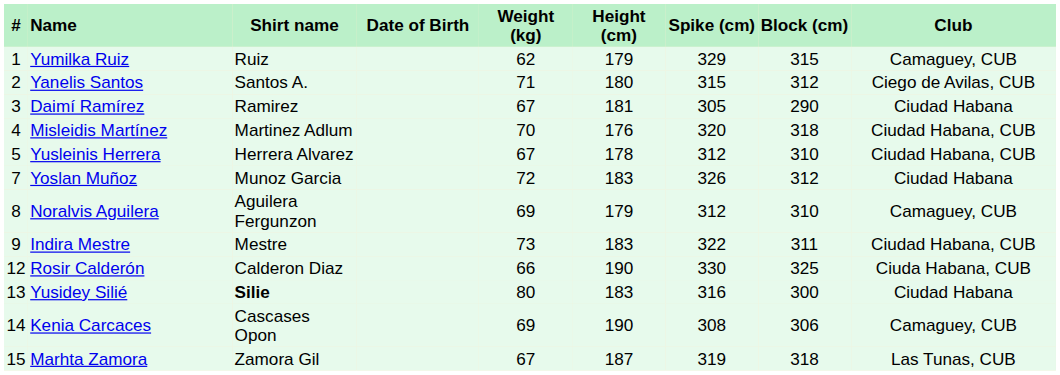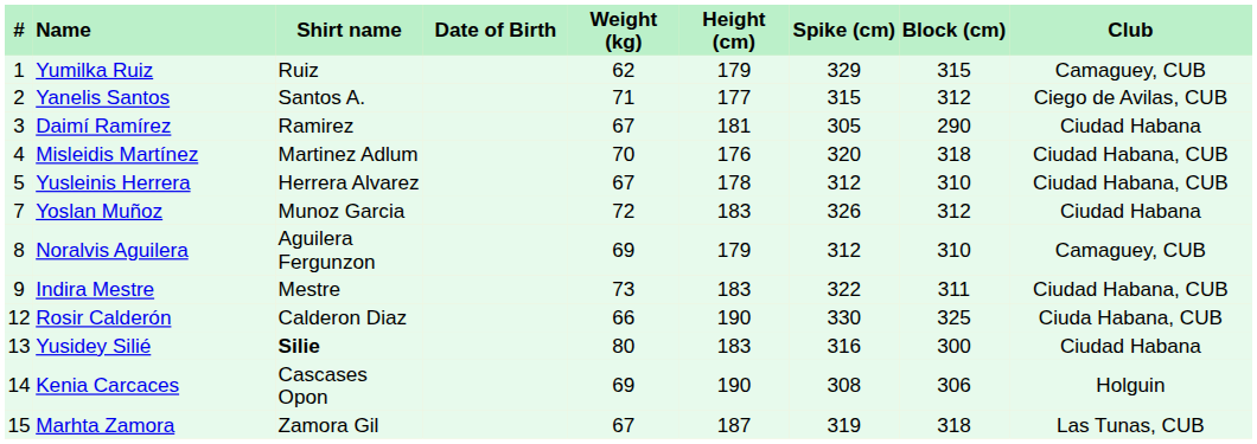Yanelis Santos | Height (cm): 180 -> 177
Kenia Carcaces | Club: Camaguey, CUB -> Holguin
